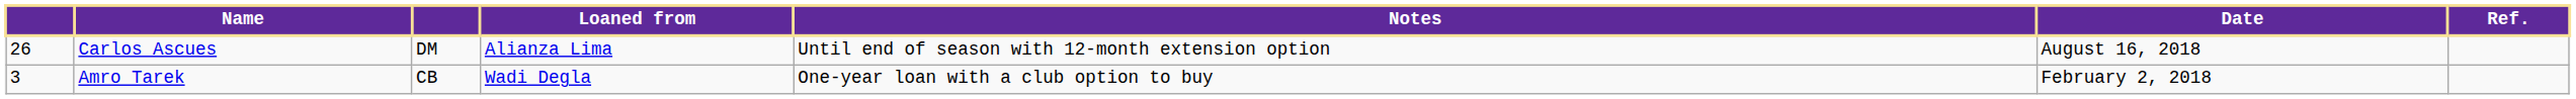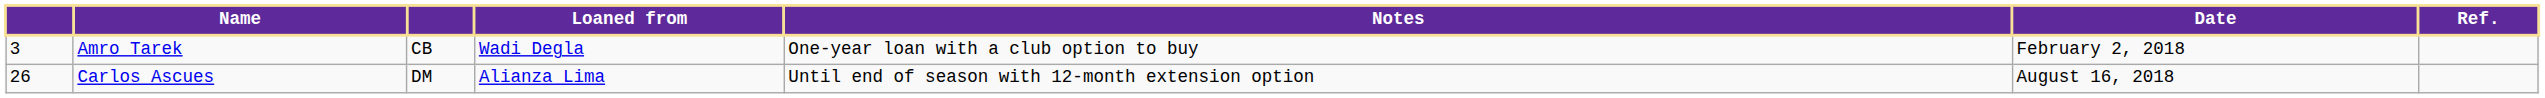rows swapped: Amro Tarek <-> Carlos Ascues
